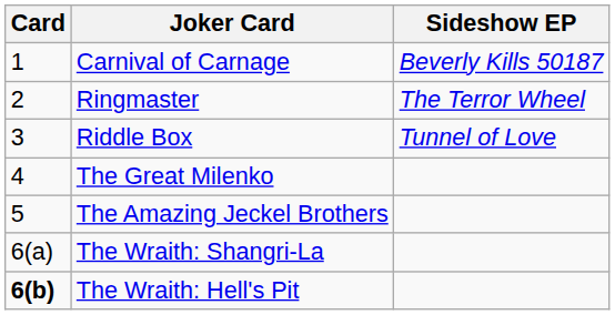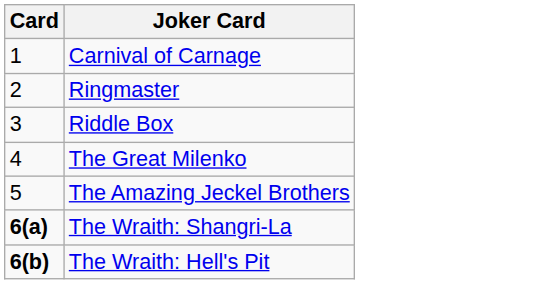- column: Sideshow EP | Beverly Kills 50187 | The Terror Wheel | Tunnel of Love
The Wraith: Shangri-La | Card: normal -> bold
